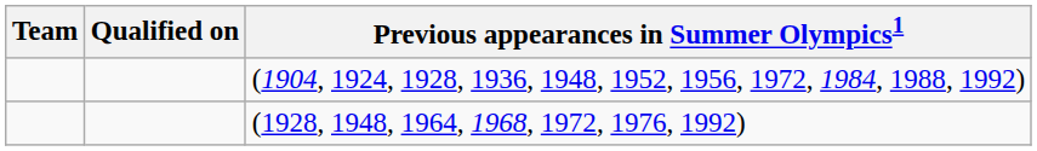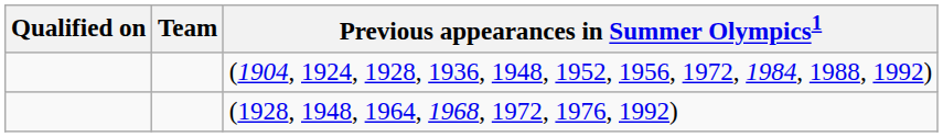columns swapped: Team <-> Qualified on
